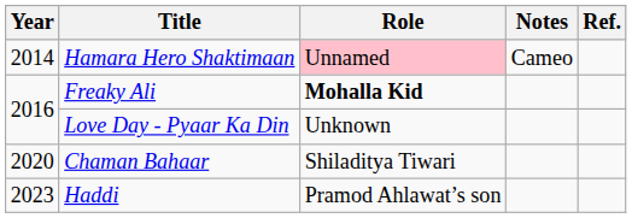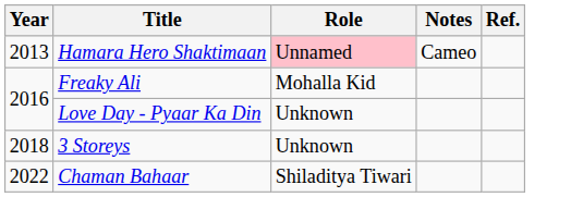Hamara Hero Shaktimaan | Year: 2014 -> 2013
Freaky Ali | Role: bold -> normal
+ row: 2018 | 3 Storeys | Unknown
Chaman Bahaar | Year: 2020 -> 2022
- row: 2023 | Haddi | Pramod Ahlawat’s son
